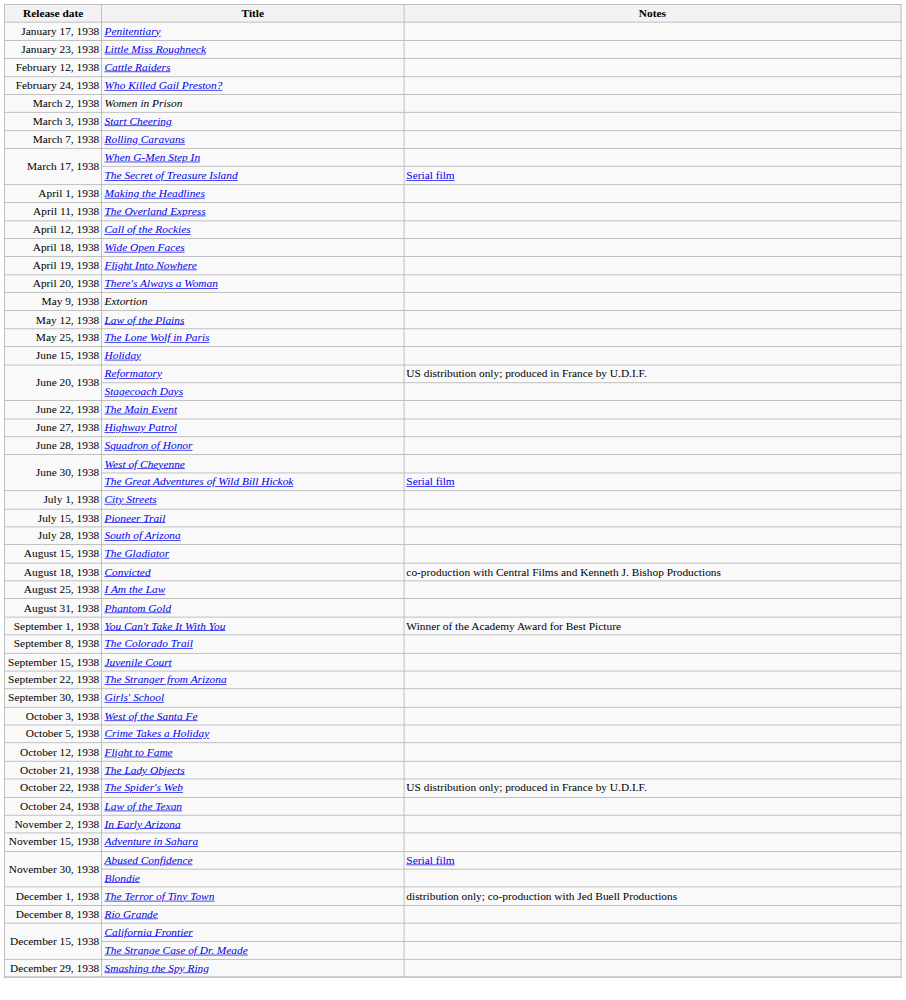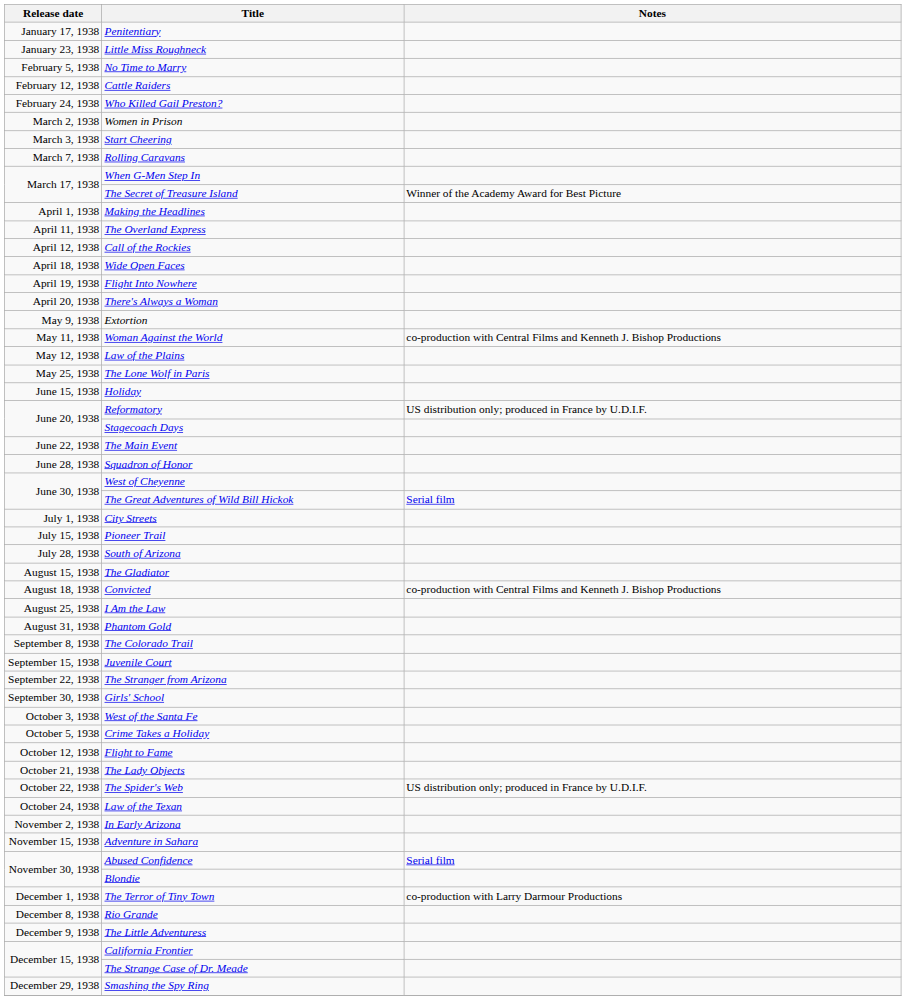+ row: February 5, 1938 | No Time to Marry
The Secret of Treasure Island | Notes: Serial film -> Winner of the Academy Award for Best Picture
+ row: May 11, 1938 | Woman Against the World | co-production with Central Films and Kenneth J. Bishop Productions
- row: June 27, 1938 | Highway Patrol
- row: September 1, 1938 | You Can't Take It With You | Winner of the Academy Award for Best Picture
The Terror of Tiny Town | Notes: distribution only; co-production with Jed Buell Productions -> co-production with Larry Darmour Productions
+ row: December 9, 1938 | The Little Adventuress
